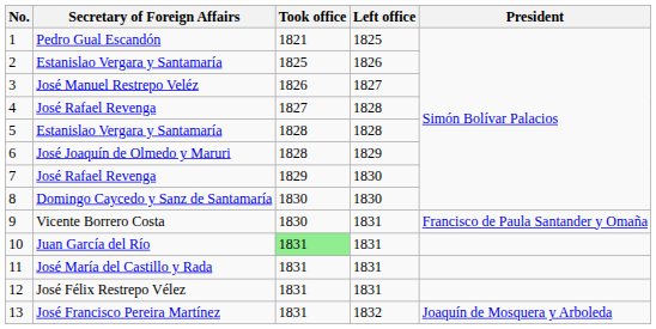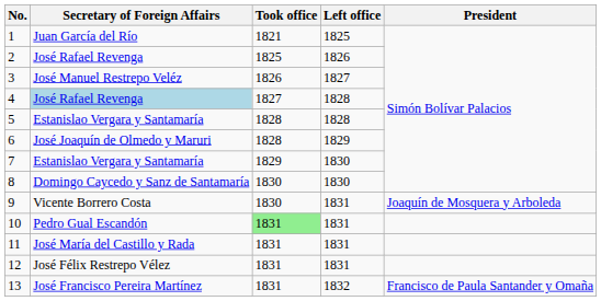1 | Secretary of Foreign Affairs: Pedro Gual Escandón -> Juan García del Río
2 | Secretary of Foreign Affairs: Estanislao Vergara y Santamaría -> José Rafael Revenga
4 | Secretary of Foreign Affairs: no background -> lightblue background
7 | Secretary of Foreign Affairs: José Rafael Revenga -> Estanislao Vergara y Santamaría
9 | President: Francisco de Paula Santander y Omaña -> Joaquín de Mosquera y Arboleda
10 | Secretary of Foreign Affairs: Juan García del Río -> Pedro Gual Escandón
13 | President: Joaquín de Mosquera y Arboleda -> Francisco de Paula Santander y Omaña
